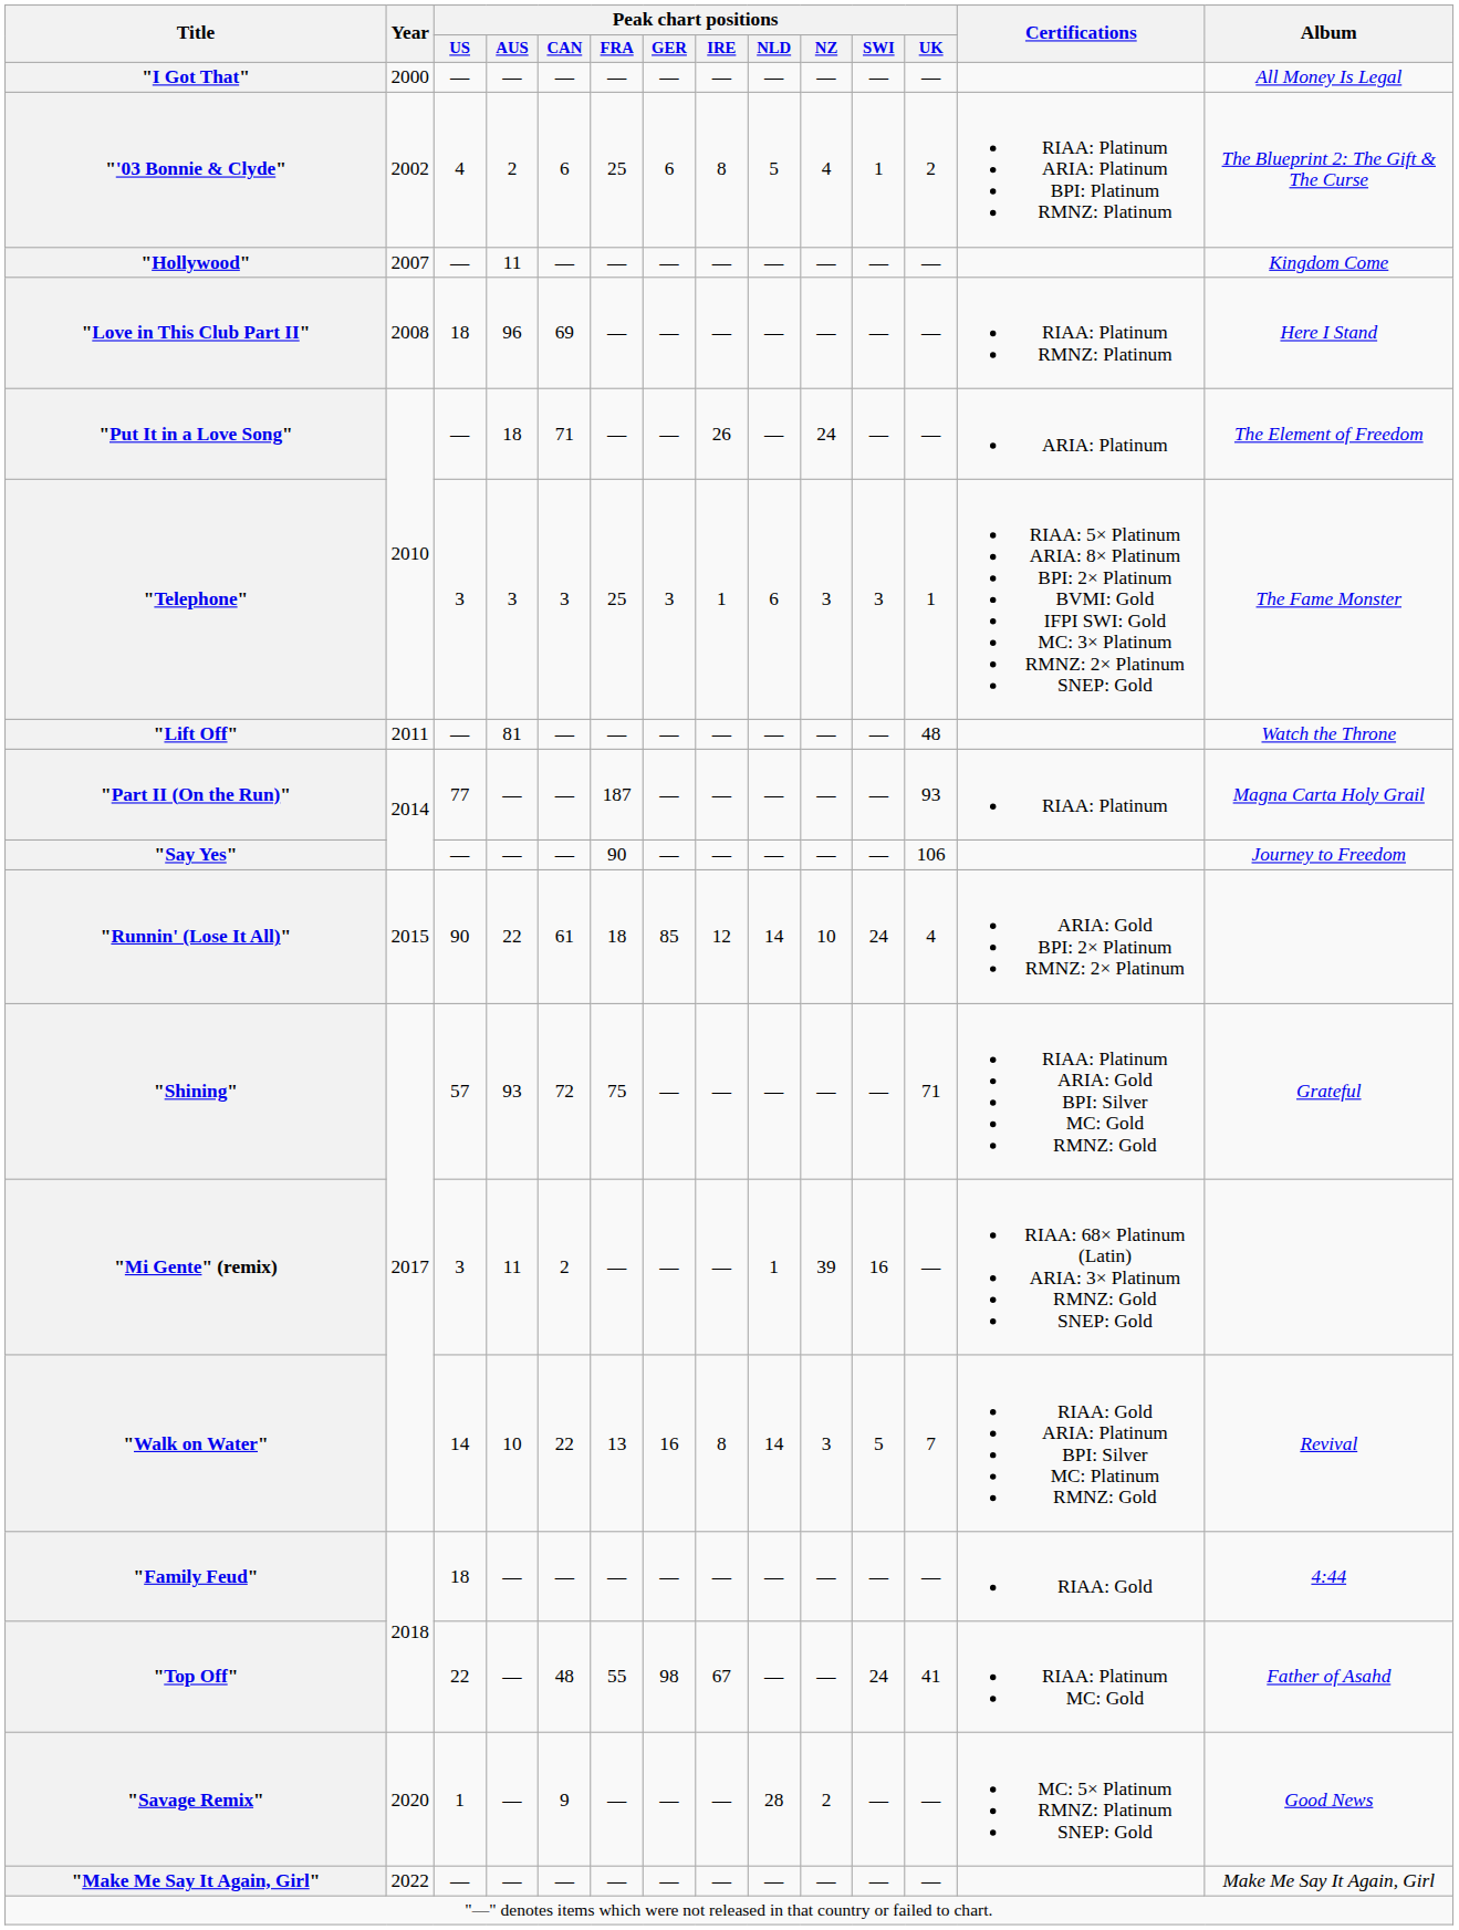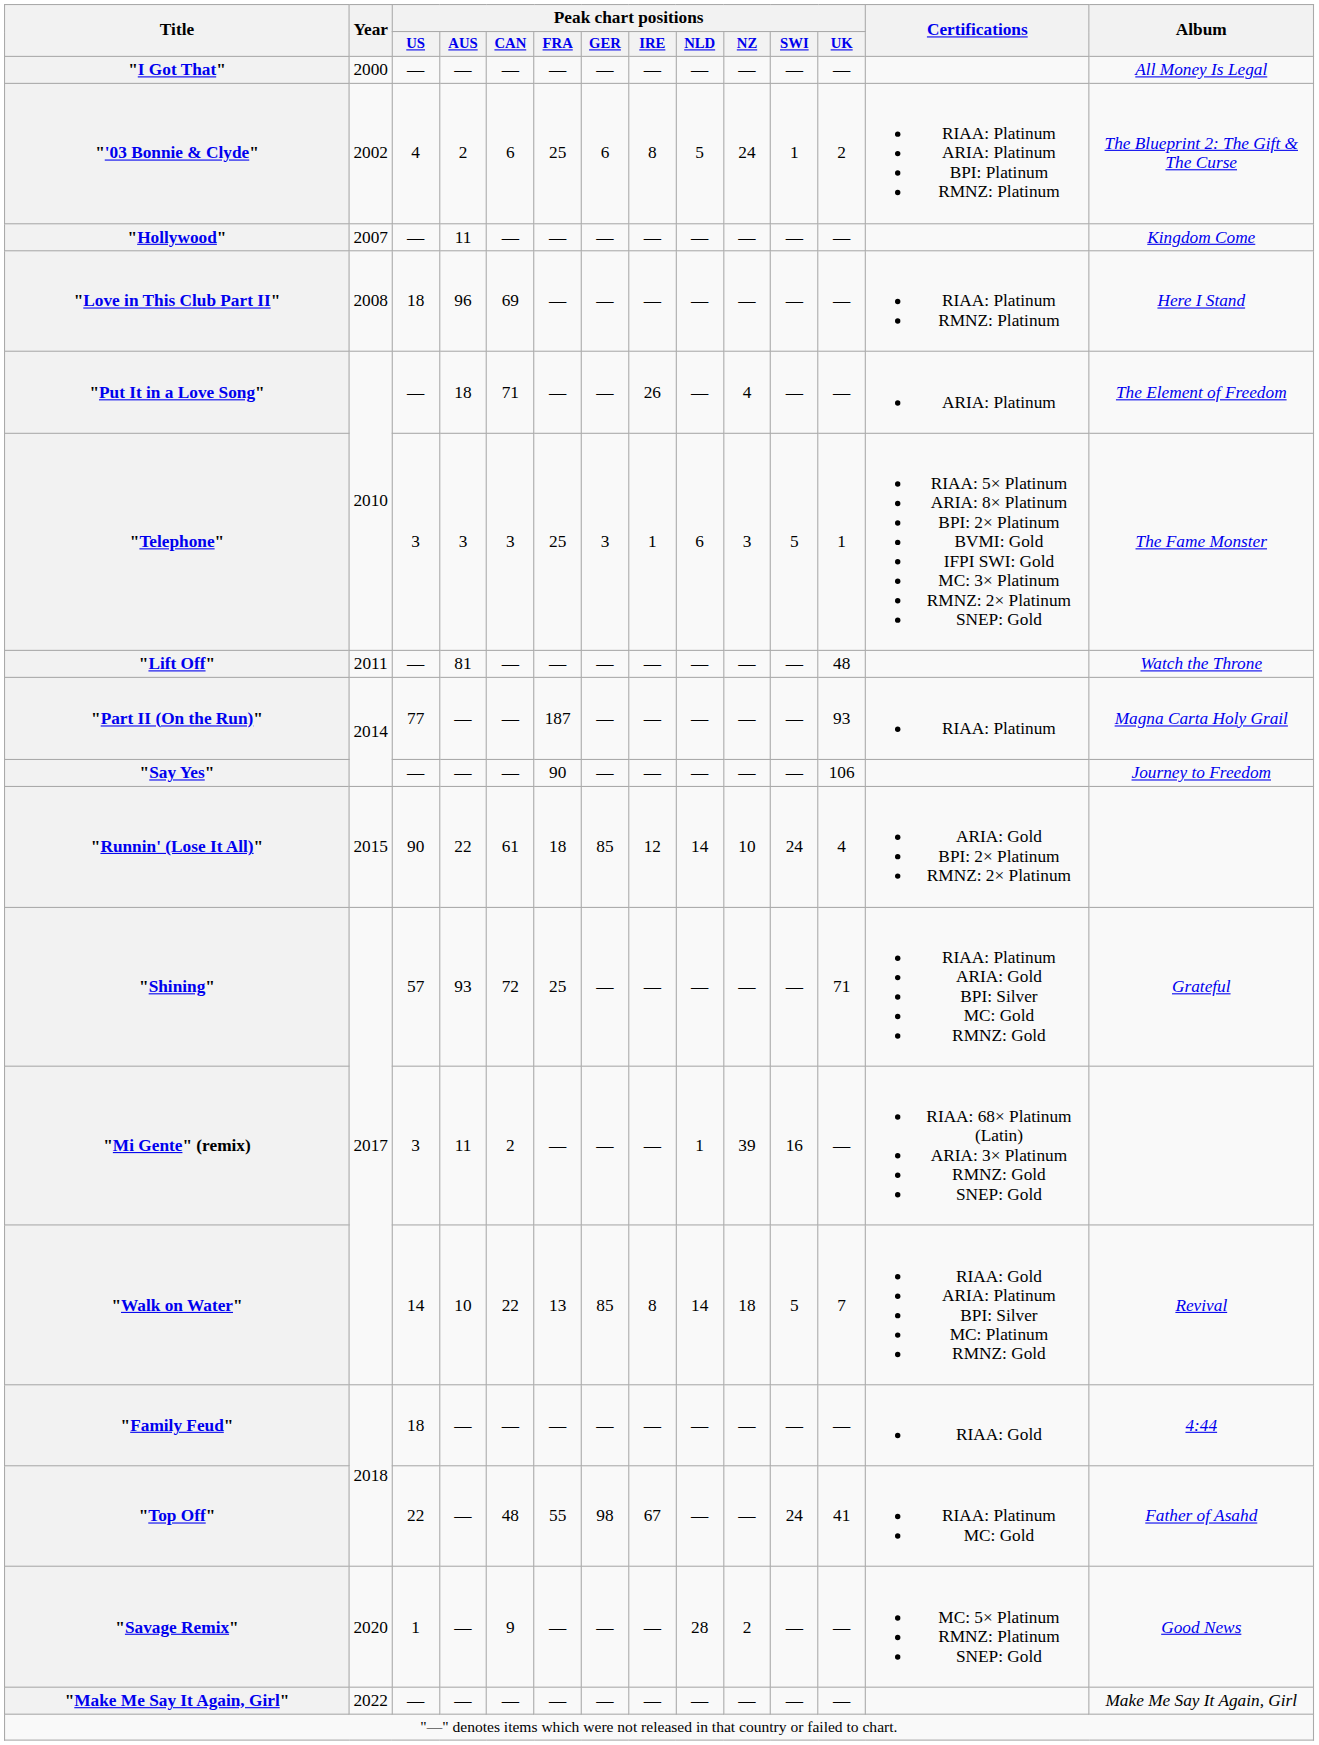"'03 Bonnie & Clyde" | Peak chart positions / NZ: 4 -> 24
"Put It in a Love Song" | Peak chart positions / NZ: 24 -> 4
"Telephone" | Peak chart positions / SWI: 3 -> 5
"Shining" | Peak chart positions / FRA: 75 -> 25
"Walk on Water" | Peak chart positions / GER: 16 -> 85
"Walk on Water" | Peak chart positions / NZ: 3 -> 18
